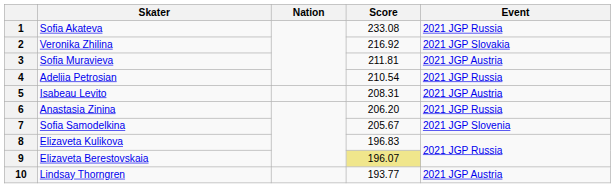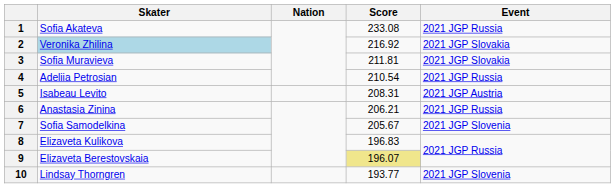2 | Skater: no background -> lightblue background
3 | Event: 2021 JGP Austria -> 2021 JGP Slovakia
6 | Score: 206.20 -> 206.21
10 | Event: 2021 JGP Austria -> 2021 JGP Slovenia
